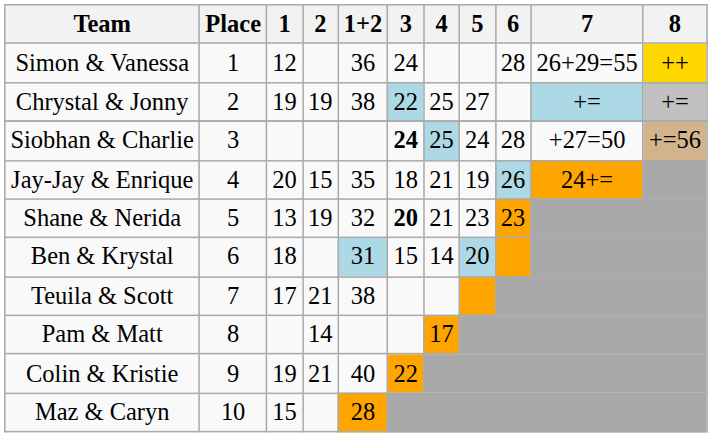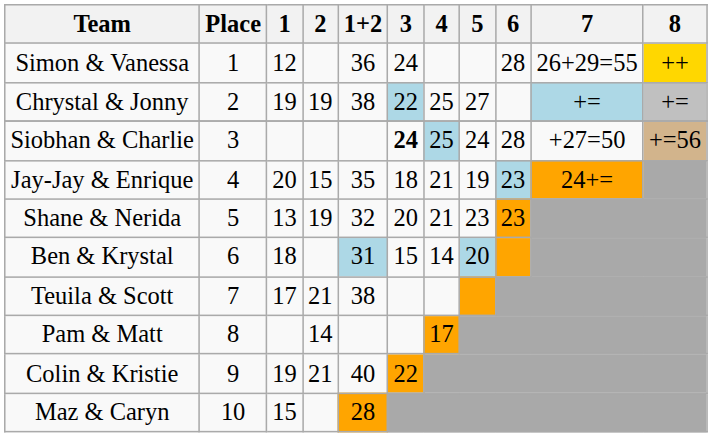Jay-Jay & Enrique | 6: 26 -> 23
Shane & Nerida | 3: bold -> normal
